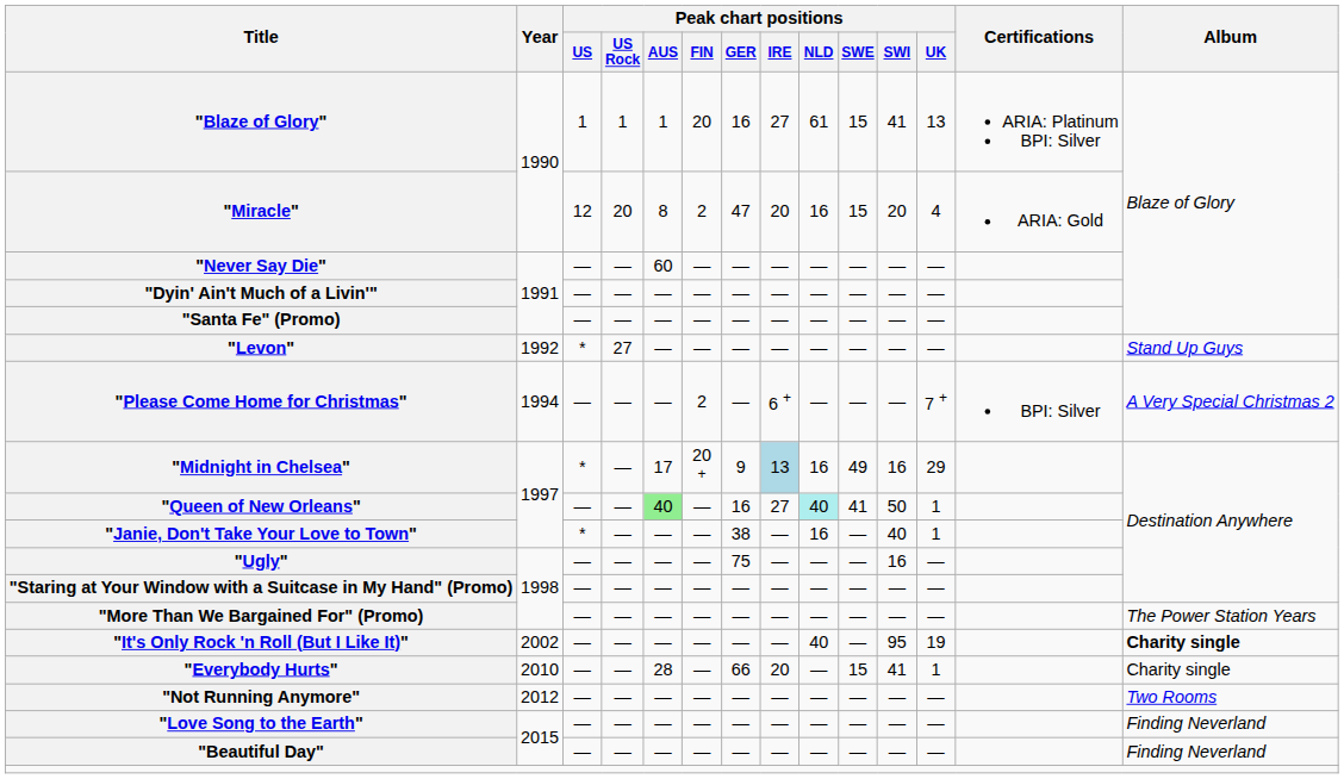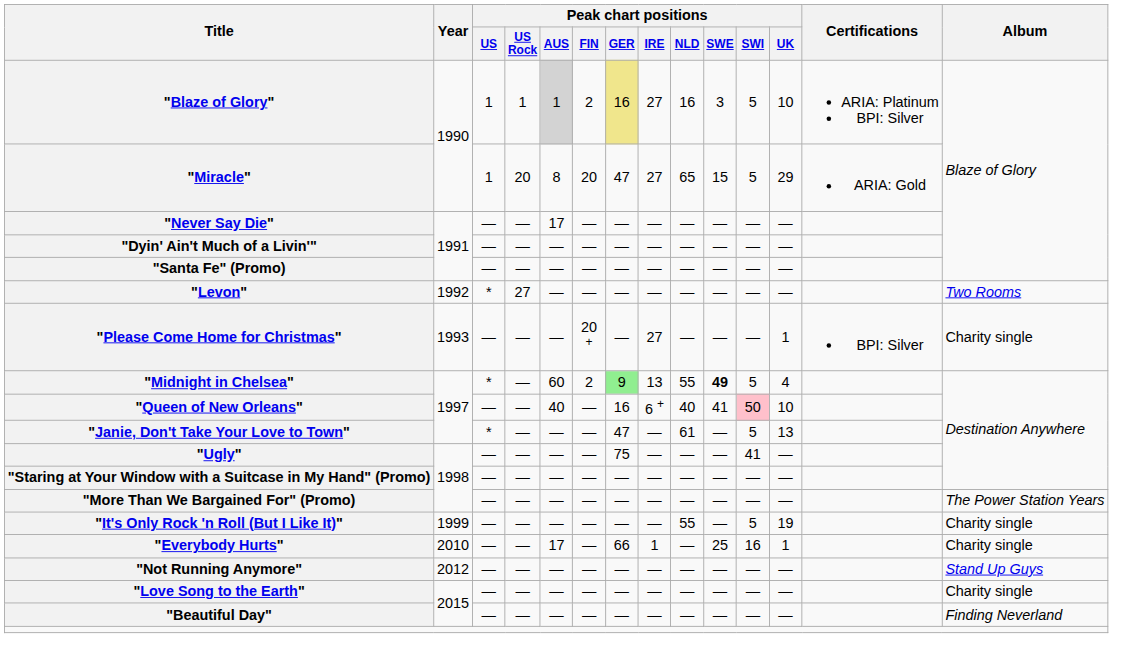"Blaze of Glory" | Peak chart positions / AUS: no background -> lightgrey background
"Blaze of Glory" | Peak chart positions / FIN: 20 -> 2
"Blaze of Glory" | Peak chart positions / GER: no background -> khaki background
"Blaze of Glory" | Peak chart positions / NLD: 61 -> 16
"Blaze of Glory" | Peak chart positions / SWE: 15 -> 3
"Blaze of Glory" | Peak chart positions / SWI: 41 -> 5
"Blaze of Glory" | Peak chart positions / UK: 13 -> 10
"Miracle" | Peak chart positions / US: 12 -> 1
"Miracle" | Peak chart positions / FIN: 2 -> 20
"Miracle" | Peak chart positions / IRE: 20 -> 27
"Miracle" | Peak chart positions / NLD: 16 -> 65
"Miracle" | Peak chart positions / SWI: 20 -> 5
"Miracle" | Peak chart positions / UK: 4 -> 29
"Never Say Die" | Peak chart positions / AUS: 60 -> 17
"Levon" | Album: Stand Up Guys -> Two Rooms
"Please Come Home for Christmas" | Year: 1994 -> 1993
"Please Come Home for Christmas" | Peak chart positions / FIN: 2 -> 20 +
"Please Come Home for Christmas" | Peak chart positions / IRE: 6 + -> 27
"Please Come Home for Christmas" | Peak chart positions / UK: 7 + -> 1
"Please Come Home for Christmas" | Album: A Very Special Christmas 2 -> Charity single
"Midnight in Chelsea" | Peak chart positions / AUS: 17 -> 60
"Midnight in Chelsea" | Peak chart positions / FIN: 20 + -> 2
"Midnight in Chelsea" | Peak chart positions / GER: no background -> lightgreen background
"Midnight in Chelsea" | Peak chart positions / IRE: lightblue background -> no background
"Midnight in Chelsea" | Peak chart positions / NLD: 16 -> 55
"Midnight in Chelsea" | Peak chart positions / SWE: normal -> bold
"Midnight in Chelsea" | Peak chart positions / SWI: 16 -> 5
"Midnight in Chelsea" | Peak chart positions / UK: 29 -> 4
"Queen of New Orleans" | Peak chart positions / AUS: lightgreen background -> no background
"Queen of New Orleans" | Peak chart positions / IRE: 27 -> 6 +
"Queen of New Orleans" | Peak chart positions / NLD: paleturquoise background -> no background
"Queen of New Orleans" | Peak chart positions / SWI: no background -> pink background
"Queen of New Orleans" | Peak chart positions / UK: 1 -> 10
"Janie, Don't Take Your Love to Town" | Peak chart positions / GER: 38 -> 47
"Janie, Don't Take Your Love to Town" | Peak chart positions / NLD: 16 -> 61
"Janie, Don't Take Your Love to Town" | Peak chart positions / SWI: 40 -> 5
"Janie, Don't Take Your Love to Town" | Peak chart positions / UK: 1 -> 13
"Ugly" | Peak chart positions / SWI: 16 -> 41
"It's Only Rock 'n Roll (But I Like It)" | Year: 2002 -> 1999
"It's Only Rock 'n Roll (But I Like It)" | Peak chart positions / NLD: 40 -> 55
"It's Only Rock 'n Roll (But I Like It)" | Peak chart positions / SWI: 95 -> 5
"It's Only Rock 'n Roll (But I Like It)" | Album: bold -> normal
"Everybody Hurts" | Peak chart positions / AUS: 28 -> 17
"Everybody Hurts" | Peak chart positions / IRE: 20 -> 1
"Everybody Hurts" | Peak chart positions / SWE: 15 -> 25
"Everybody Hurts" | Peak chart positions / SWI: 41 -> 16
"Not Running Anymore" | Album: Two Rooms -> Stand Up Guys
"Love Song to the Earth" | Album: Finding Neverland -> Charity single
